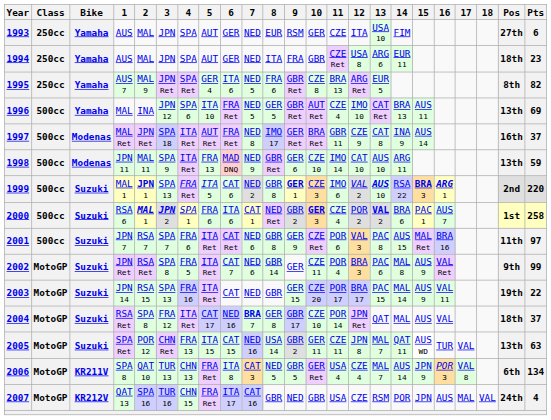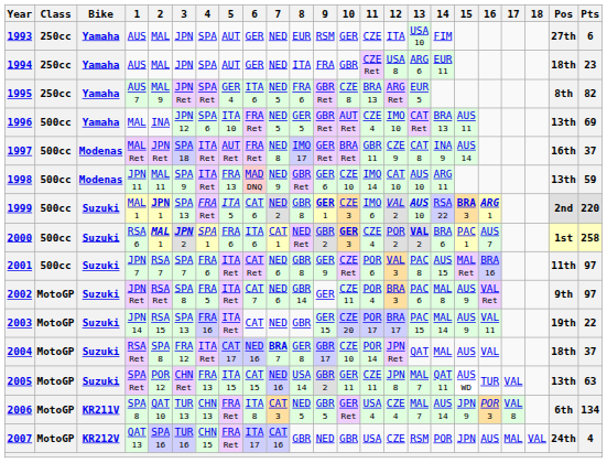2002 | Pts: 99 -> 97
